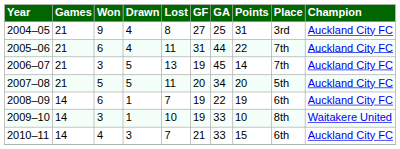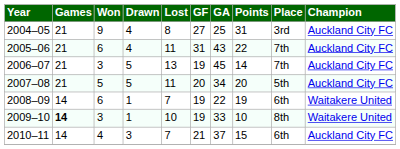2005–06 | column 7: 44 -> 43
2008–09 | column 10: Auckland City FC -> Waitakere United
2009–10 | column 2: normal -> bold
2010–11 | column 7: 33 -> 37
